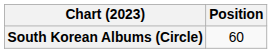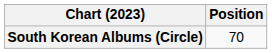South Korean Albums (Circle) | Position: 60 -> 70
